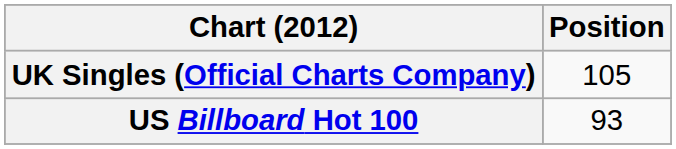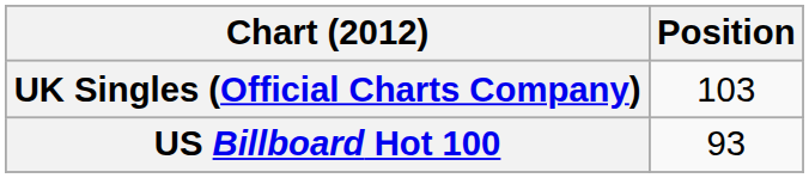UK Singles (Official Charts Company) | Position: 105 -> 103
